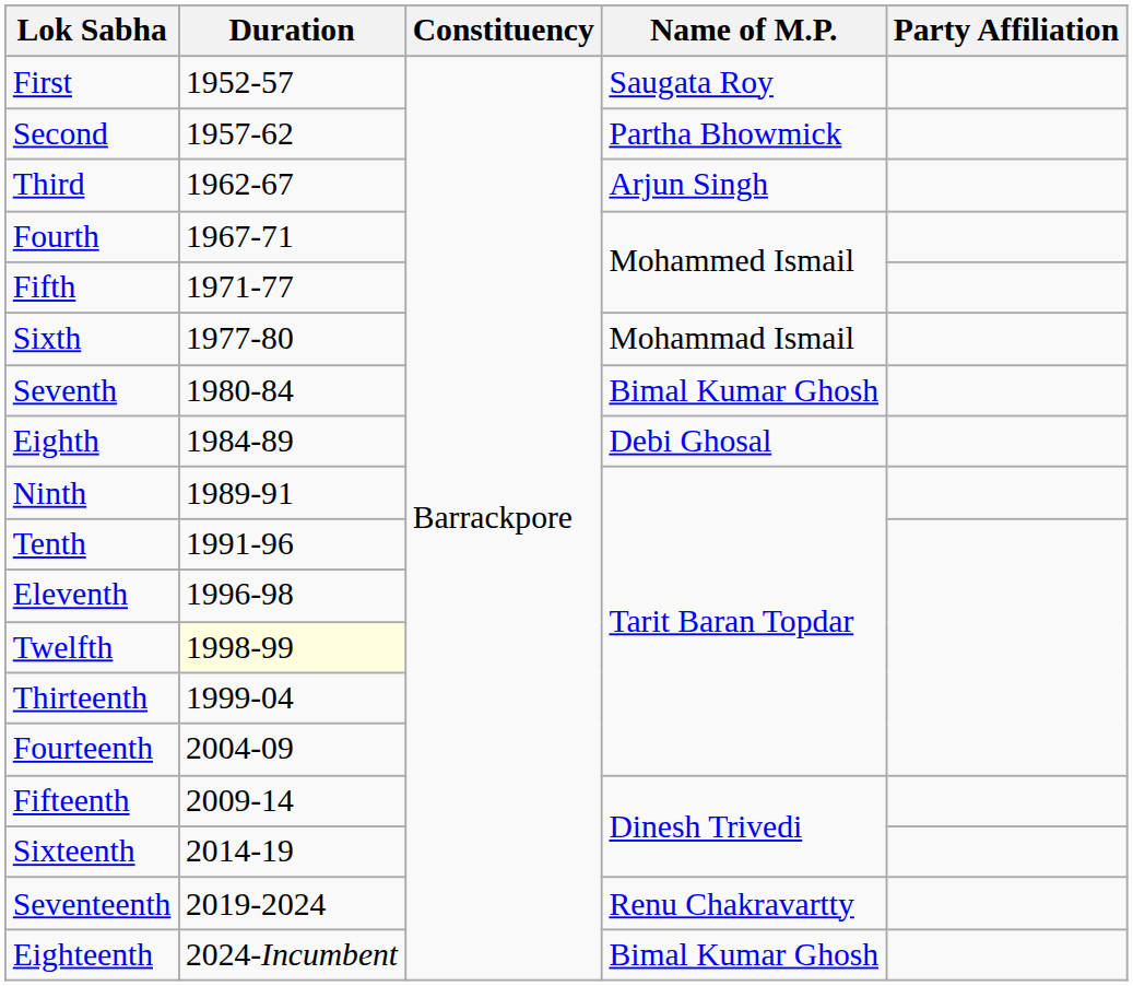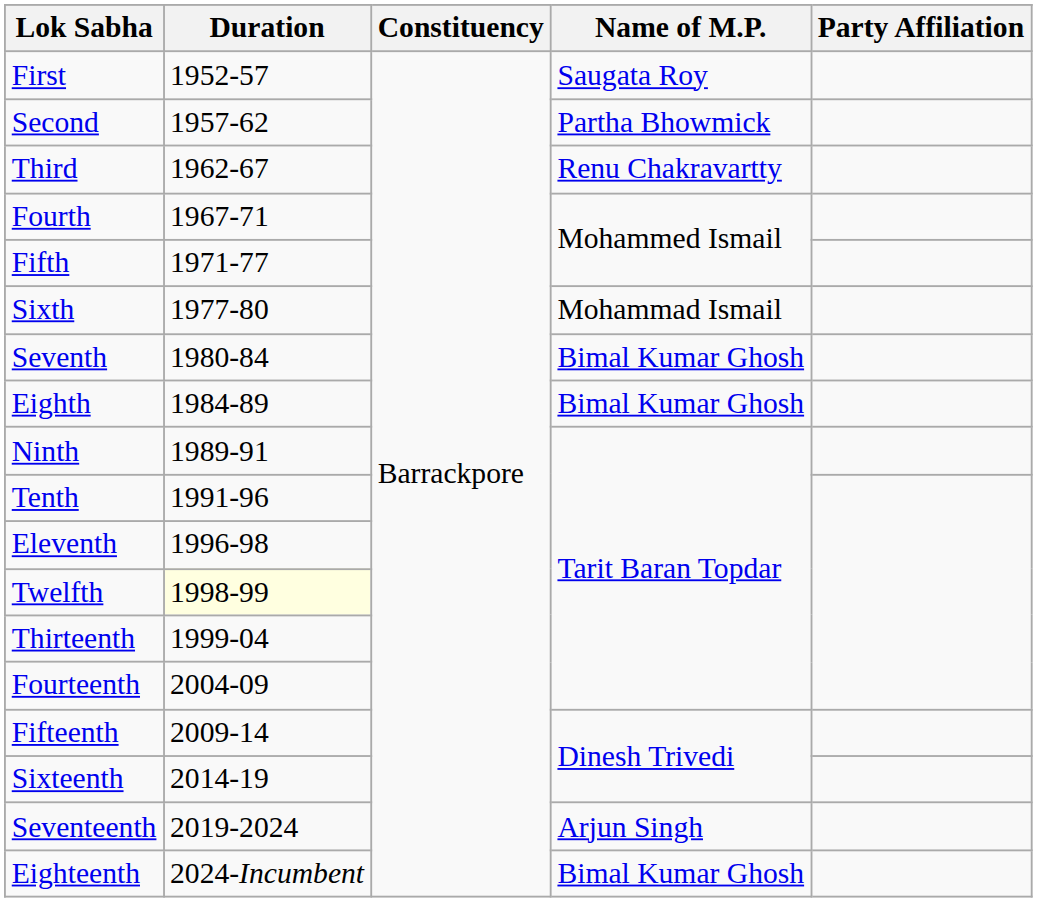Third | Name of M.P.: Arjun Singh -> Renu Chakravartty
Eighth | Name of M.P.: Debi Ghosal -> Bimal Kumar Ghosh
Seventeenth | Name of M.P.: Renu Chakravartty -> Arjun Singh
